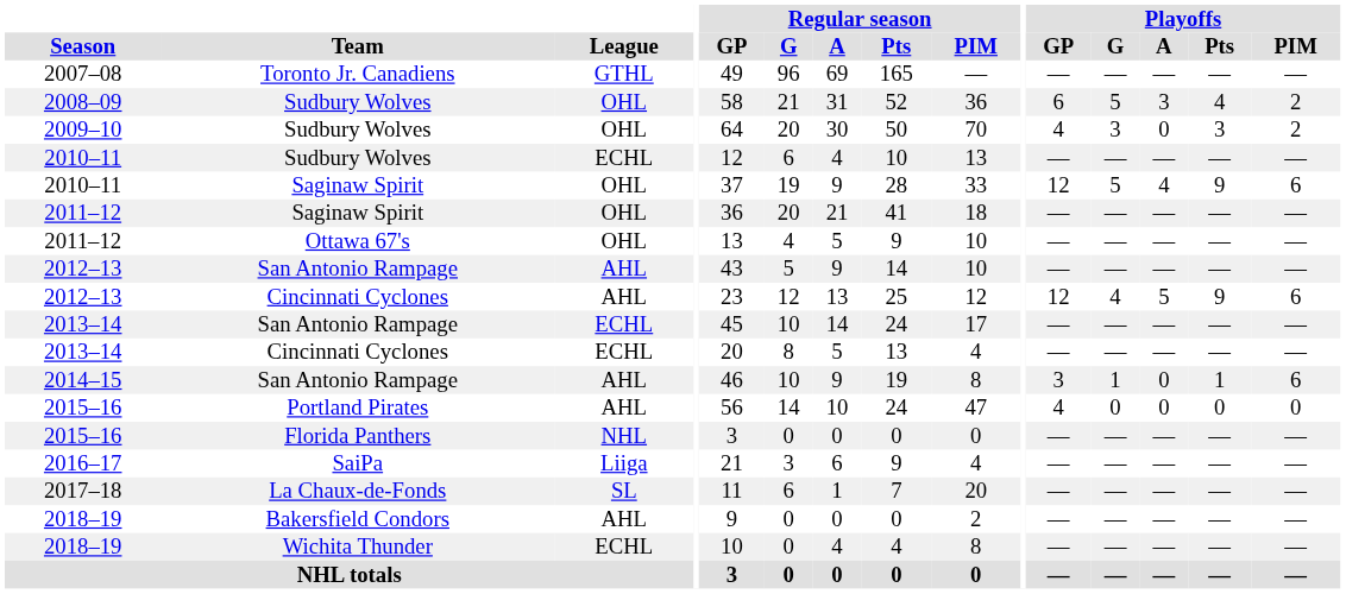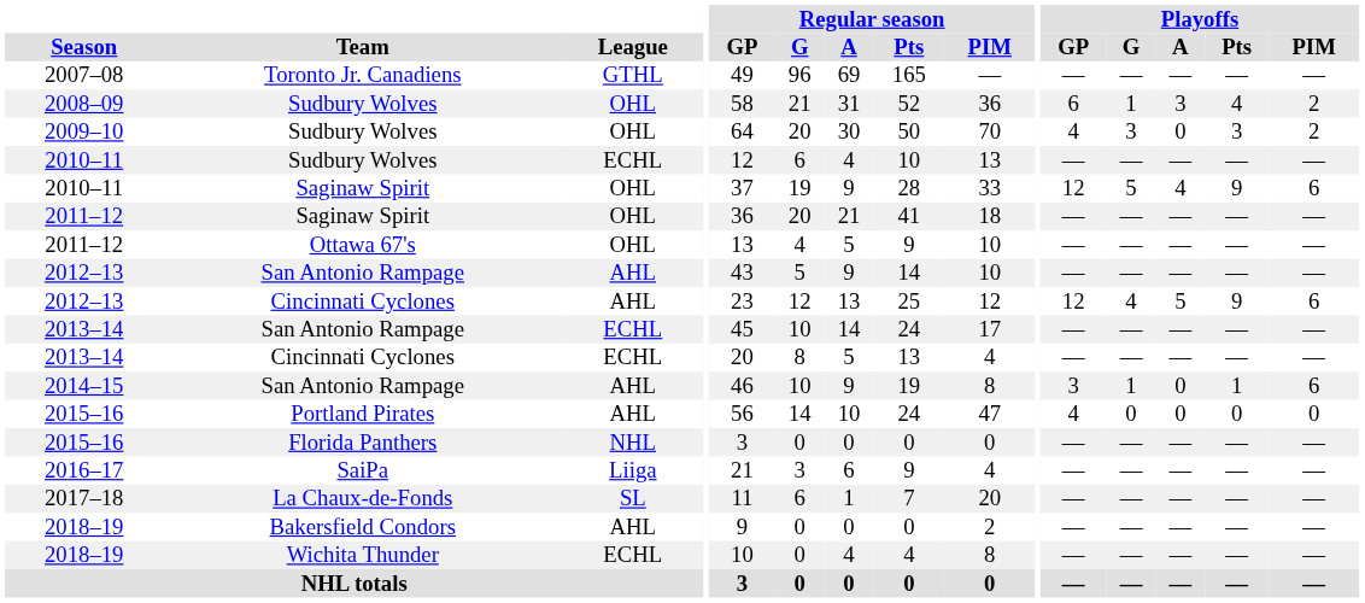2008–09 | Playoffs / G: 5 -> 1
